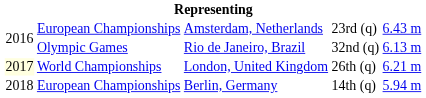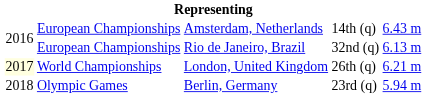Amsterdam, Netherlands | column 4: 23rd (q) -> 14th (q)
Rio de Janeiro, Brazil | column 2: Olympic Games -> European Championships
Berlin, Germany | column 2: European Championships -> Olympic Games
Berlin, Germany | column 4: 14th (q) -> 23rd (q)
